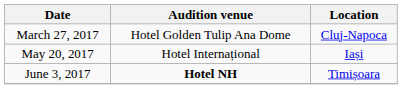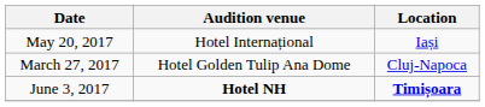rows swapped: May 20, 2017 <-> March 27, 2017
June 3, 2017 | Location: normal -> bold
